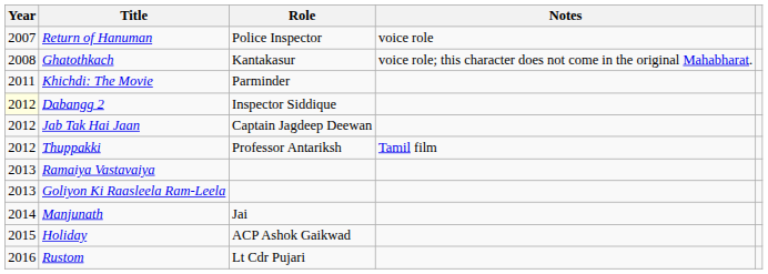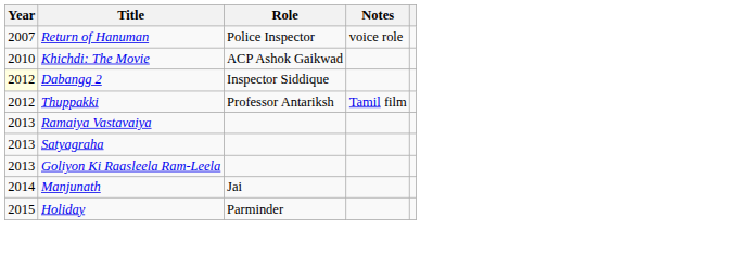- row: 2008 | Ghatothkach | Kantakasur | voice role; this character does not come in the original Mahabharat.
Khichdi: The Movie | Year: 2011 -> 2010
Khichdi: The Movie | Role: Parminder -> ACP Ashok Gaikwad
- row: 2012 | Jab Tak Hai Jaan | Captain Jagdeep Deewan
+ row: 2013 | Satyagraha
Holiday | Role: ACP Ashok Gaikwad -> Parminder
- row: 2016 | Rustom | Lt Cdr Pujari
